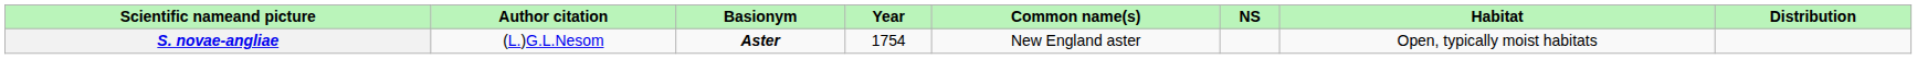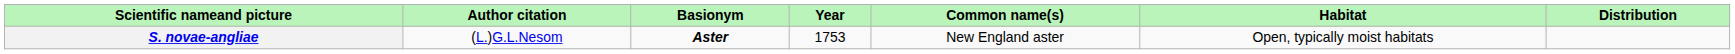- column: NS
S. novae-angliae | Year: 1754 -> 1753
